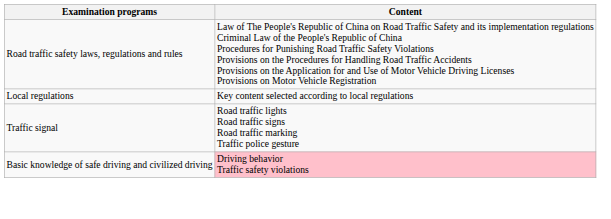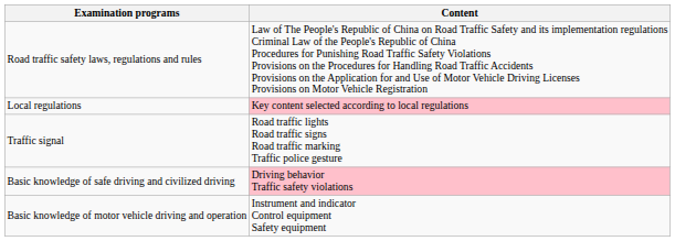Local regulations | Content: no background -> pink background
+ row: Basic knowledge of motor vehicle driving and operation | Instrument and indicator Control equipment Safety equipment
